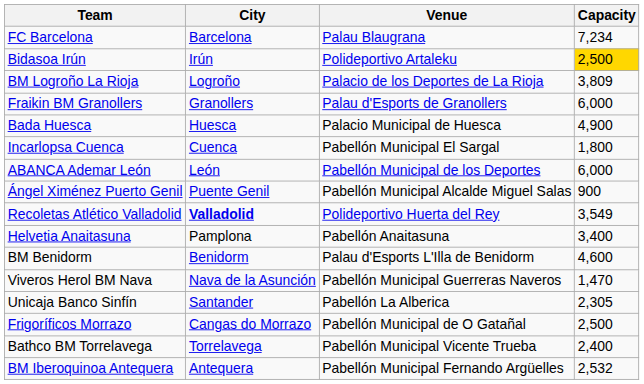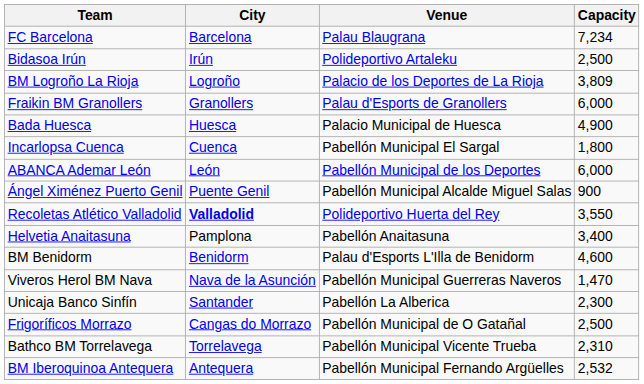Bidasoa Irún | Capacity: gold background -> no background
Recoletas Atlético Valladolid | Capacity: 3,549 -> 3,550
Unicaja Banco Sinfín | Capacity: 2,305 -> 2,300
Bathco BM Torrelavega | Capacity: 2,400 -> 2,310
